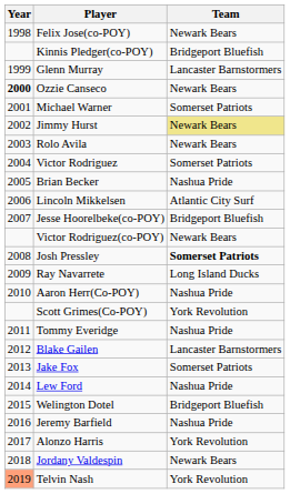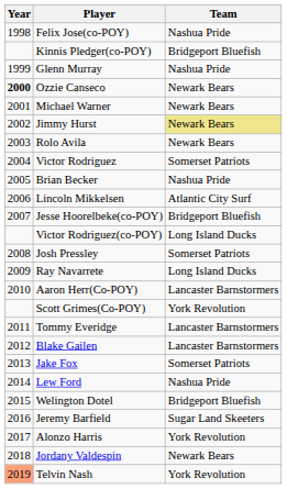Felix Jose(co-POY) | Team: Newark Bears -> Nashua Pride
Glenn Murray | Team: Lancaster Barnstormers -> Nashua Pride
Michael Warner | Team: Somerset Patriots -> Newark Bears
Victor Rodriguez(co-POY) | Team: Newark Bears -> Long Island Ducks
Josh Pressley | Team: bold -> normal
Aaron Herr(Co-POY) | Team: Nashua Pride -> Lancaster Barnstormers
Tommy Everidge | Team: Nashua Pride -> Lancaster Barnstormers
Jeremy Barfield | Team: Nashua Pride -> Sugar Land Skeeters
